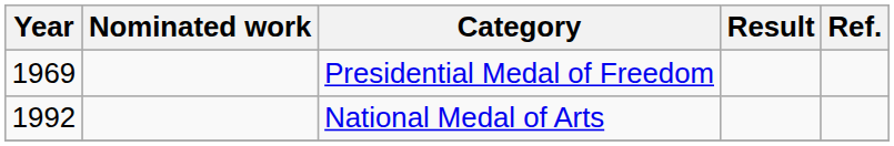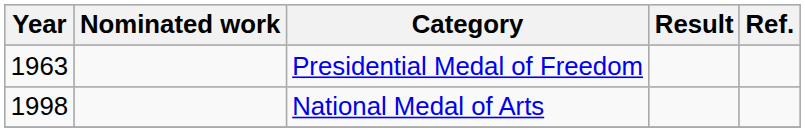Presidential Medal of Freedom | Year: 1969 -> 1963
National Medal of Arts | Year: 1992 -> 1998
